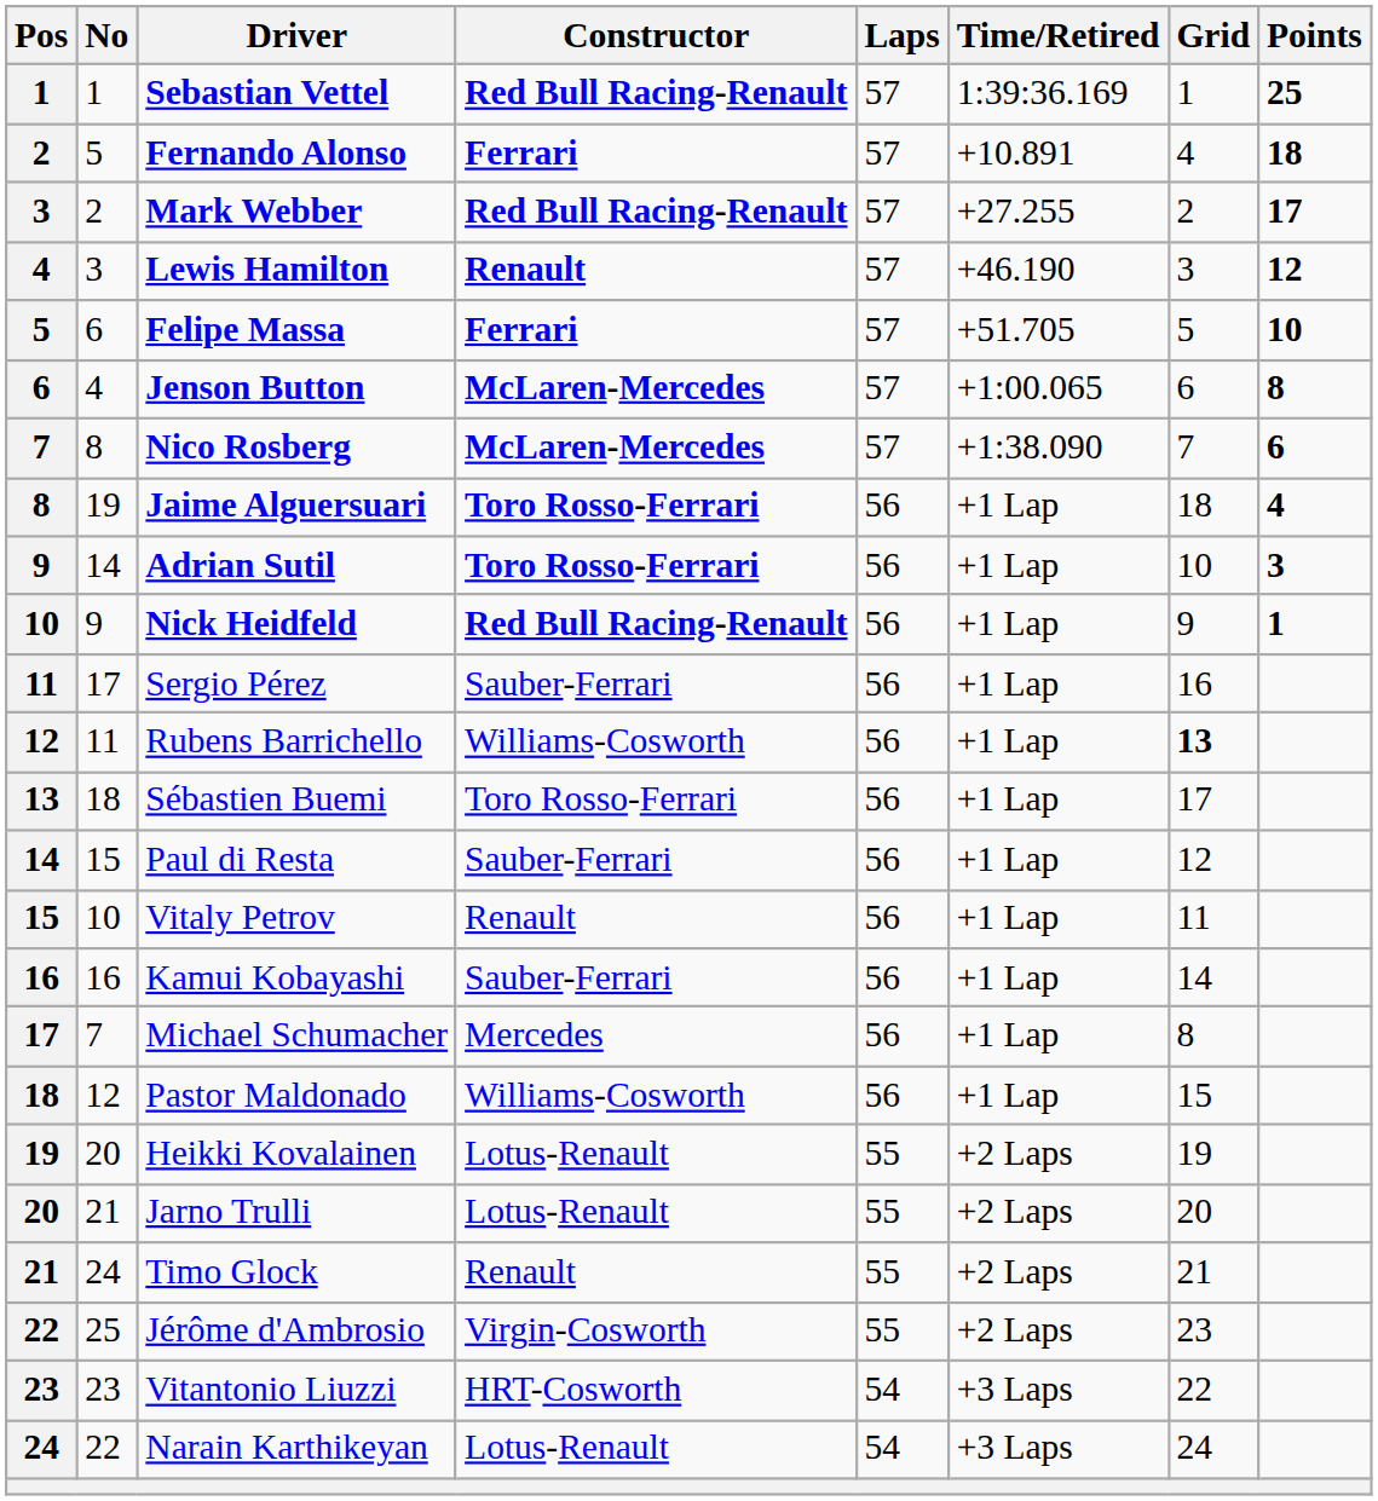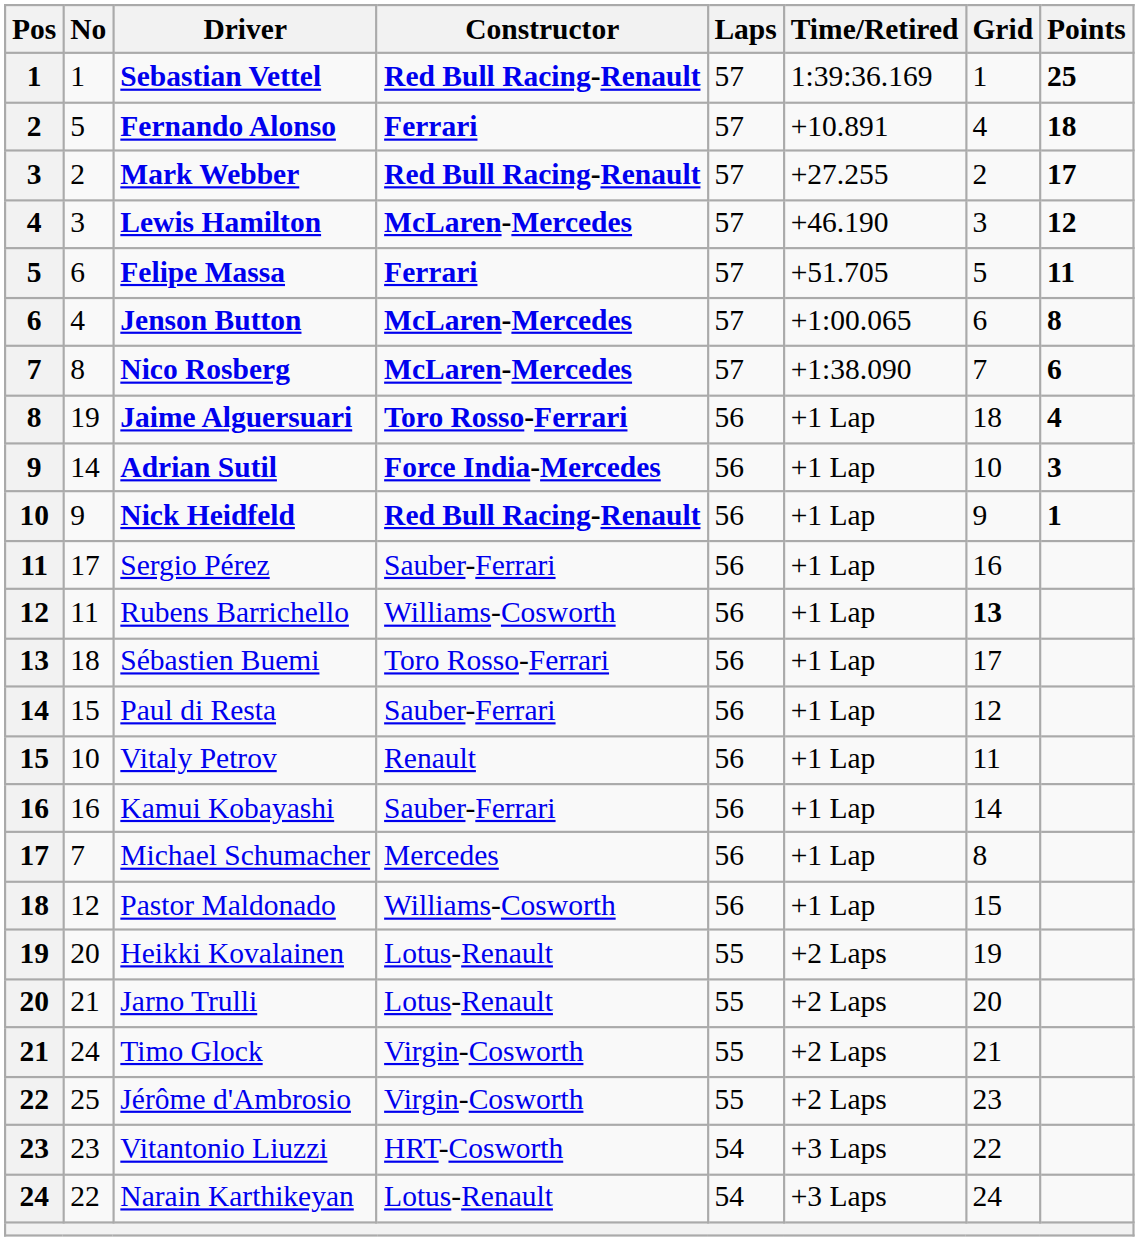Lewis Hamilton | Constructor: Renault -> McLaren-Mercedes
Felipe Massa | Points: 10 -> 11
Adrian Sutil | Constructor: Toro Rosso-Ferrari -> Force India-Mercedes
Timo Glock | Constructor: Renault -> Virgin-Cosworth
